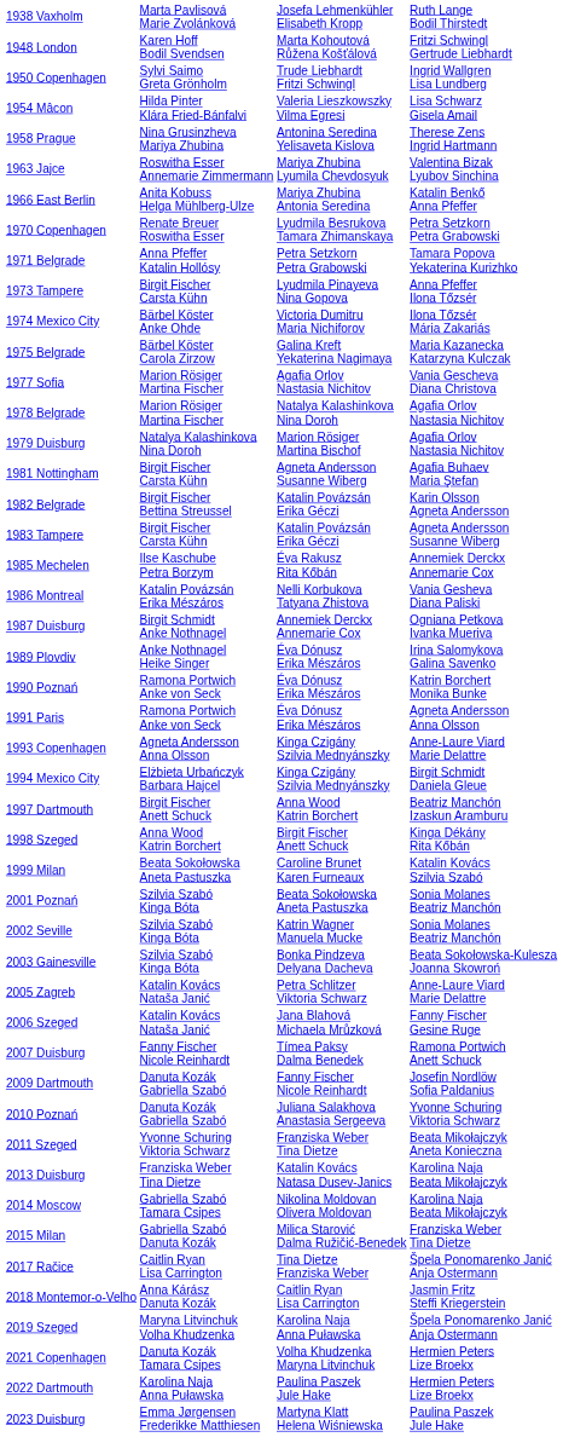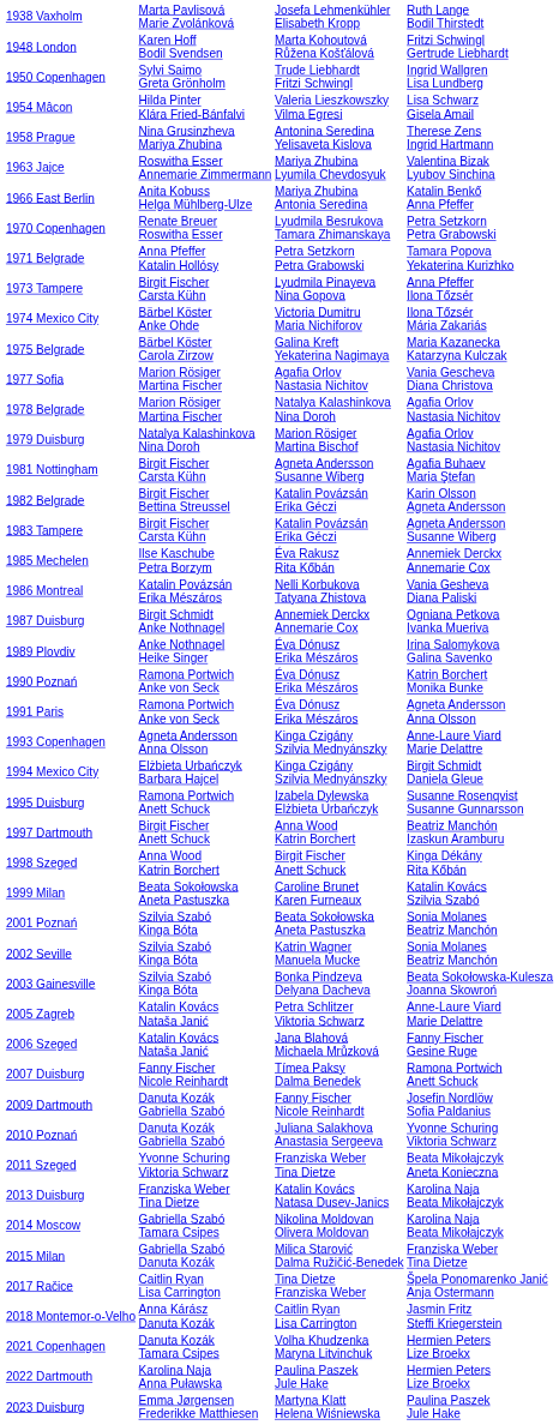+ row: 1995 Duisburg | Ramona Portwich Anett Schuck | Izabela Dylewska Elżbieta Urbańczyk | Susanne Rosenqvist Susanne Gunnarsson
- row: 2019 Szeged | Maryna Litvinchuk Volha Khudzenka | Karolina Naja Anna Puławska | Špela Ponomarenko Janić Anja Ostermann
